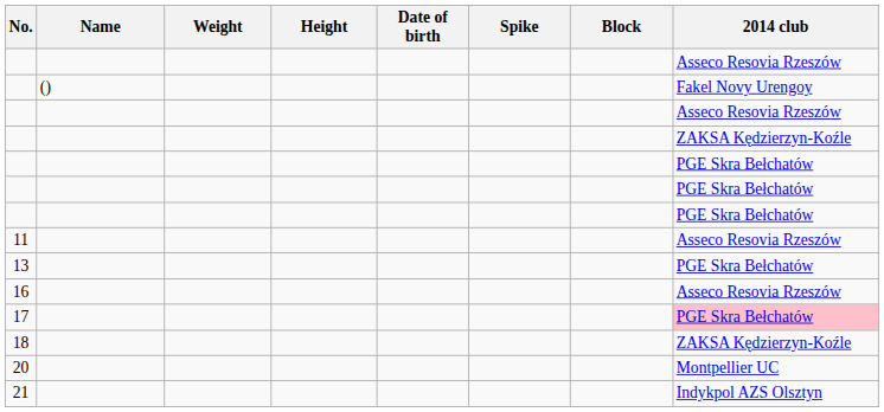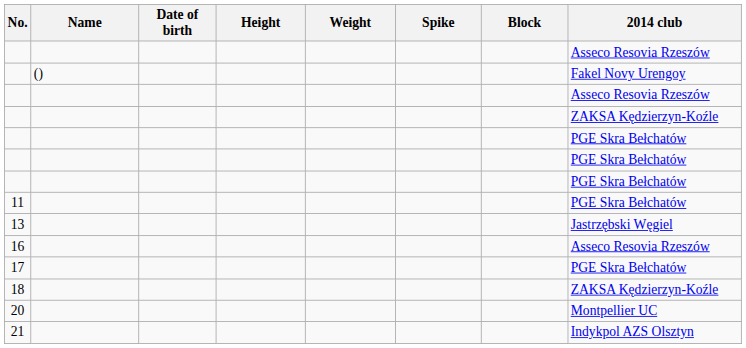columns swapped: Date of birth <-> Weight
11 | 2014 club: Asseco Resovia Rzeszów -> PGE Skra Bełchatów
13 | 2014 club: PGE Skra Bełchatów -> Jastrzębski Węgiel
17 | 2014 club: pink background -> no background
